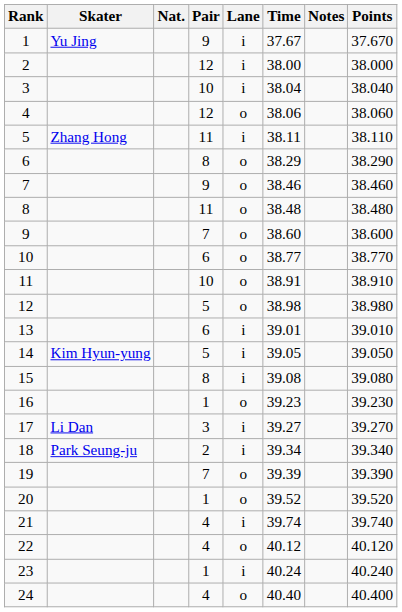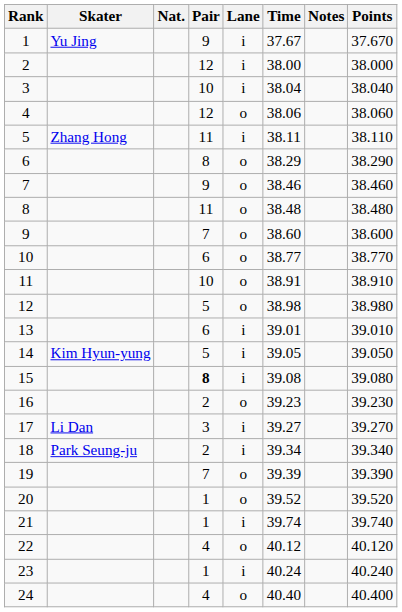15 | Pair: normal -> bold
16 | Pair: 1 -> 2
21 | Pair: 4 -> 1
